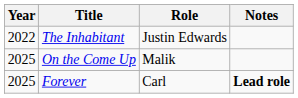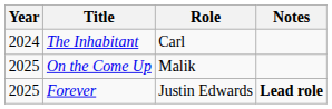The Inhabitant | Year: 2022 -> 2024
The Inhabitant | Role: Justin Edwards -> Carl
Forever | Role: Carl -> Justin Edwards
